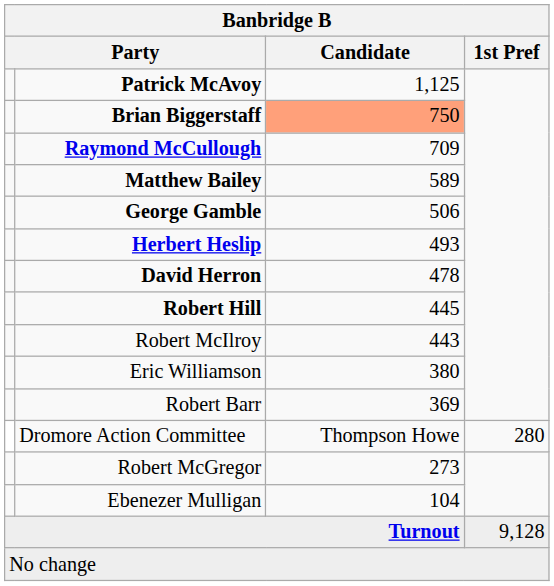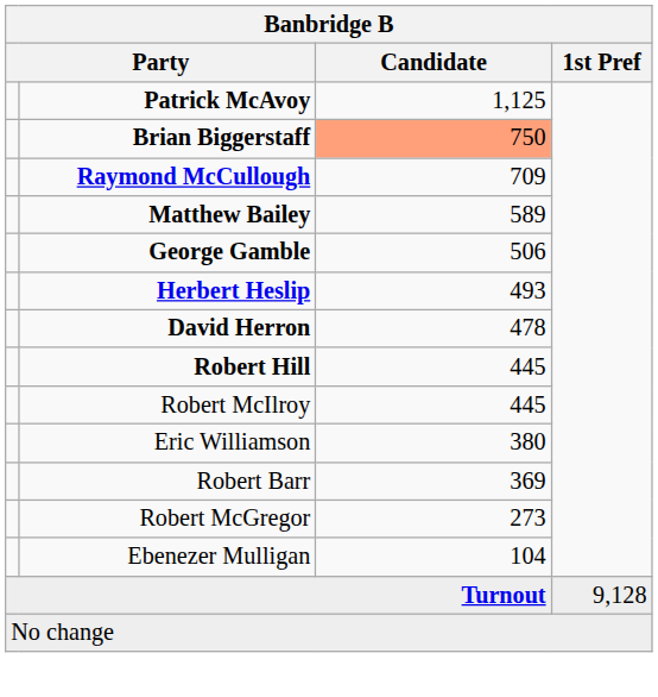Robert McIlroy | Candidate: 443 -> 445
- row: Dromore Action Committee | Thompson Howe | 280
